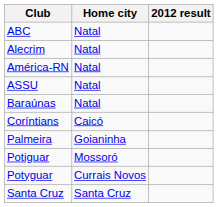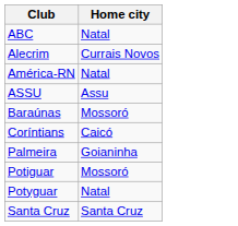- column: 2012 result
Alecrim | Home city: Natal -> Currais Novos
ASSU | Home city: Natal -> Assu
Baraúnas | Home city: Natal -> Mossoró
Potyguar | Home city: Currais Novos -> Natal
